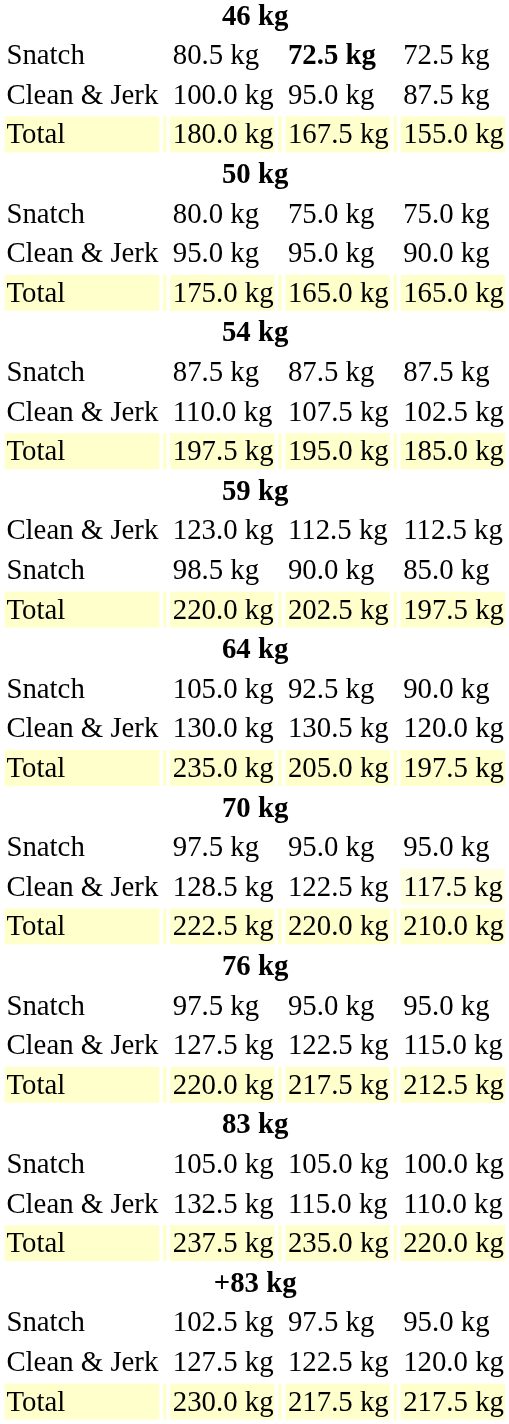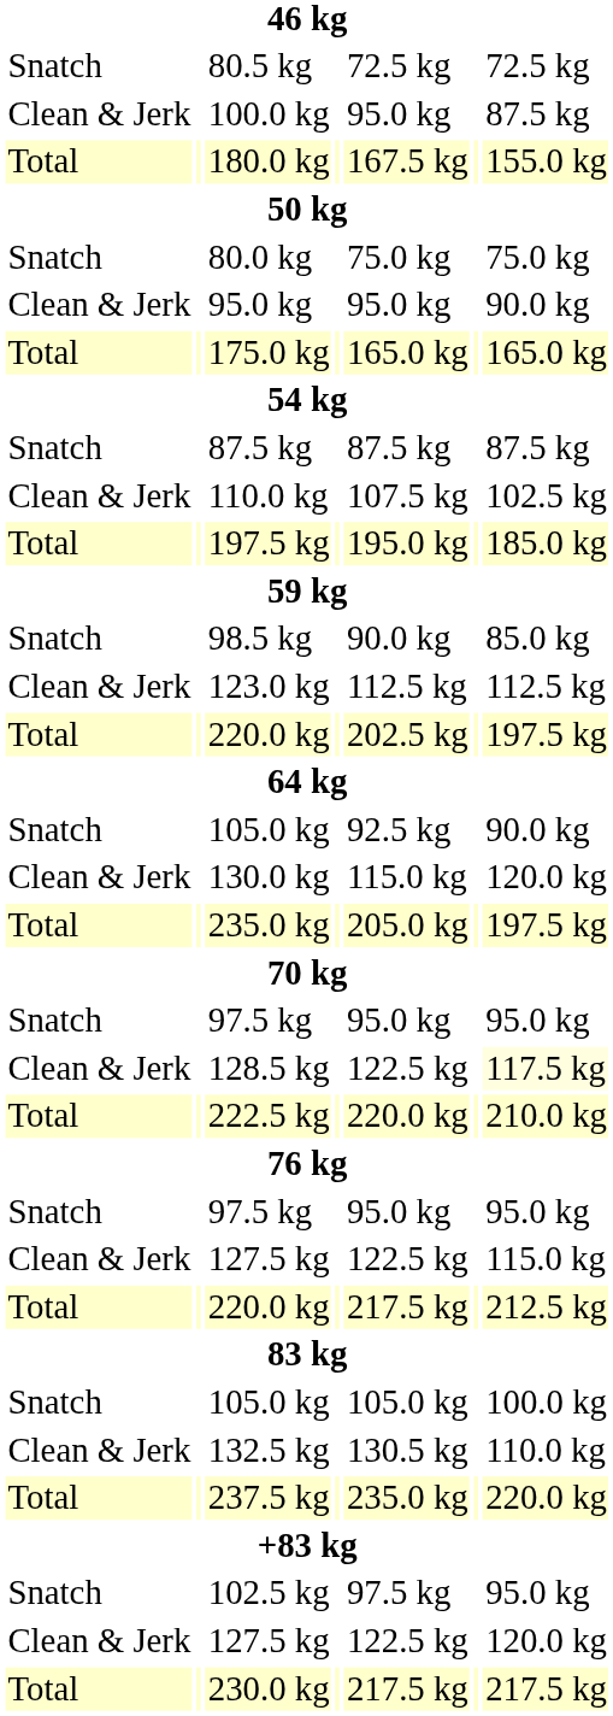80.5 kg | column 5: bold -> normal
rows swapped: 98.5 kg <-> 123.0 kg
130.0 kg | column 5: 130.5 kg -> 115.0 kg
132.5 kg | column 5: 115.0 kg -> 130.5 kg
